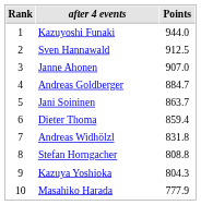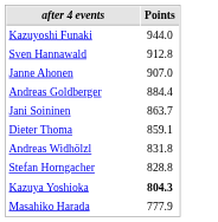- column: Rank | 1 | 2 | 3 | 4 | 5 | 6 | 7 | 8 | 9 | 10
Sven Hannawald | Points: 912.5 -> 912.8
Andreas Goldberger | Points: 884.7 -> 884.4
Dieter Thoma | Points: 859.4 -> 859.1
Stefan Horngacher | Points: 808.8 -> 828.8
Kazuya Yoshioka | Points: normal -> bold
